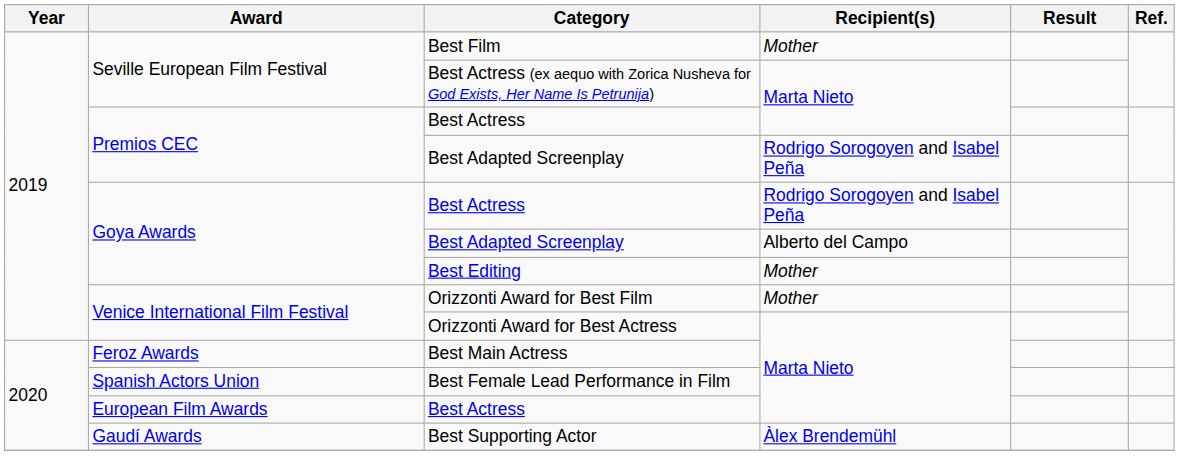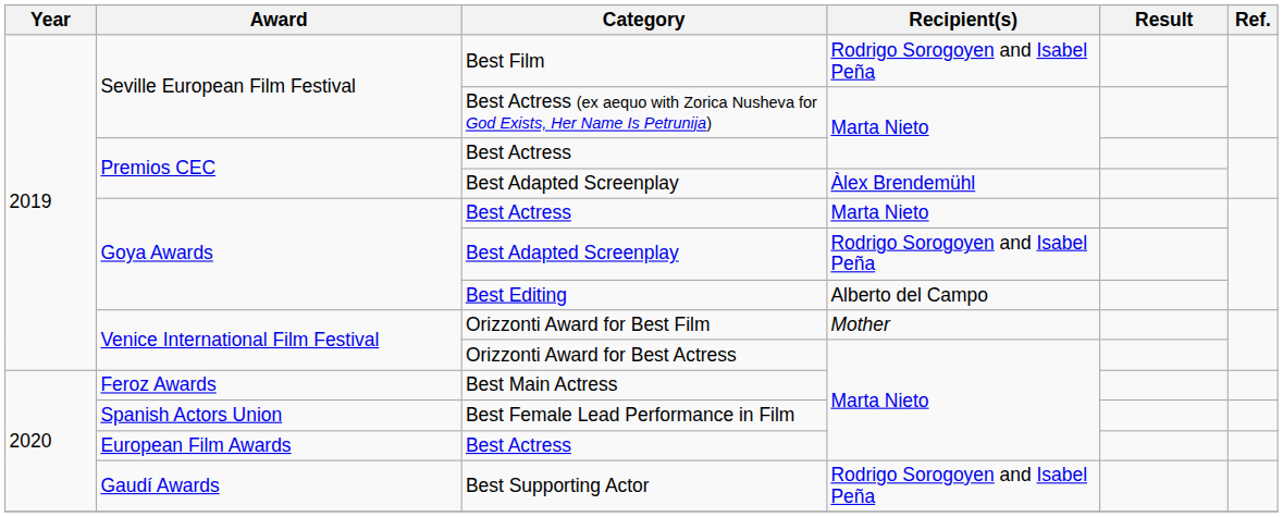Best Film | Recipient(s): Mother -> Rodrigo Sorogoyen and Isabel Peña
Premios CEC / Best Adapted Screenplay | Recipient(s): Rodrigo Sorogoyen and Isabel Peña -> Àlex Brendemühl
Goya Awards / Best Actress | Recipient(s): Rodrigo Sorogoyen and Isabel Peña -> Marta Nieto
Goya Awards / Best Adapted Screenplay | Recipient(s): Alberto del Campo -> Rodrigo Sorogoyen and Isabel Peña
Best Editing | Recipient(s): Mother -> Alberto del Campo
Best Supporting Actor | Recipient(s): Àlex Brendemühl -> Rodrigo Sorogoyen and Isabel Peña
